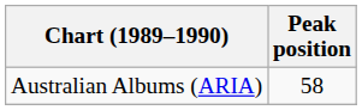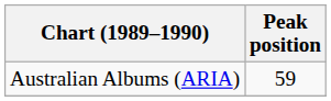Australian Albums (ARIA) | Peak position: 58 -> 59
